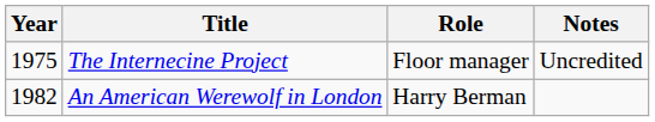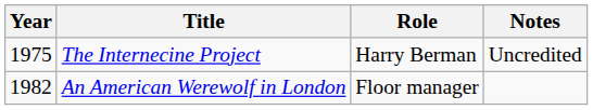The Internecine Project | Role: Floor manager -> Harry Berman
An American Werewolf in London | Role: Harry Berman -> Floor manager
